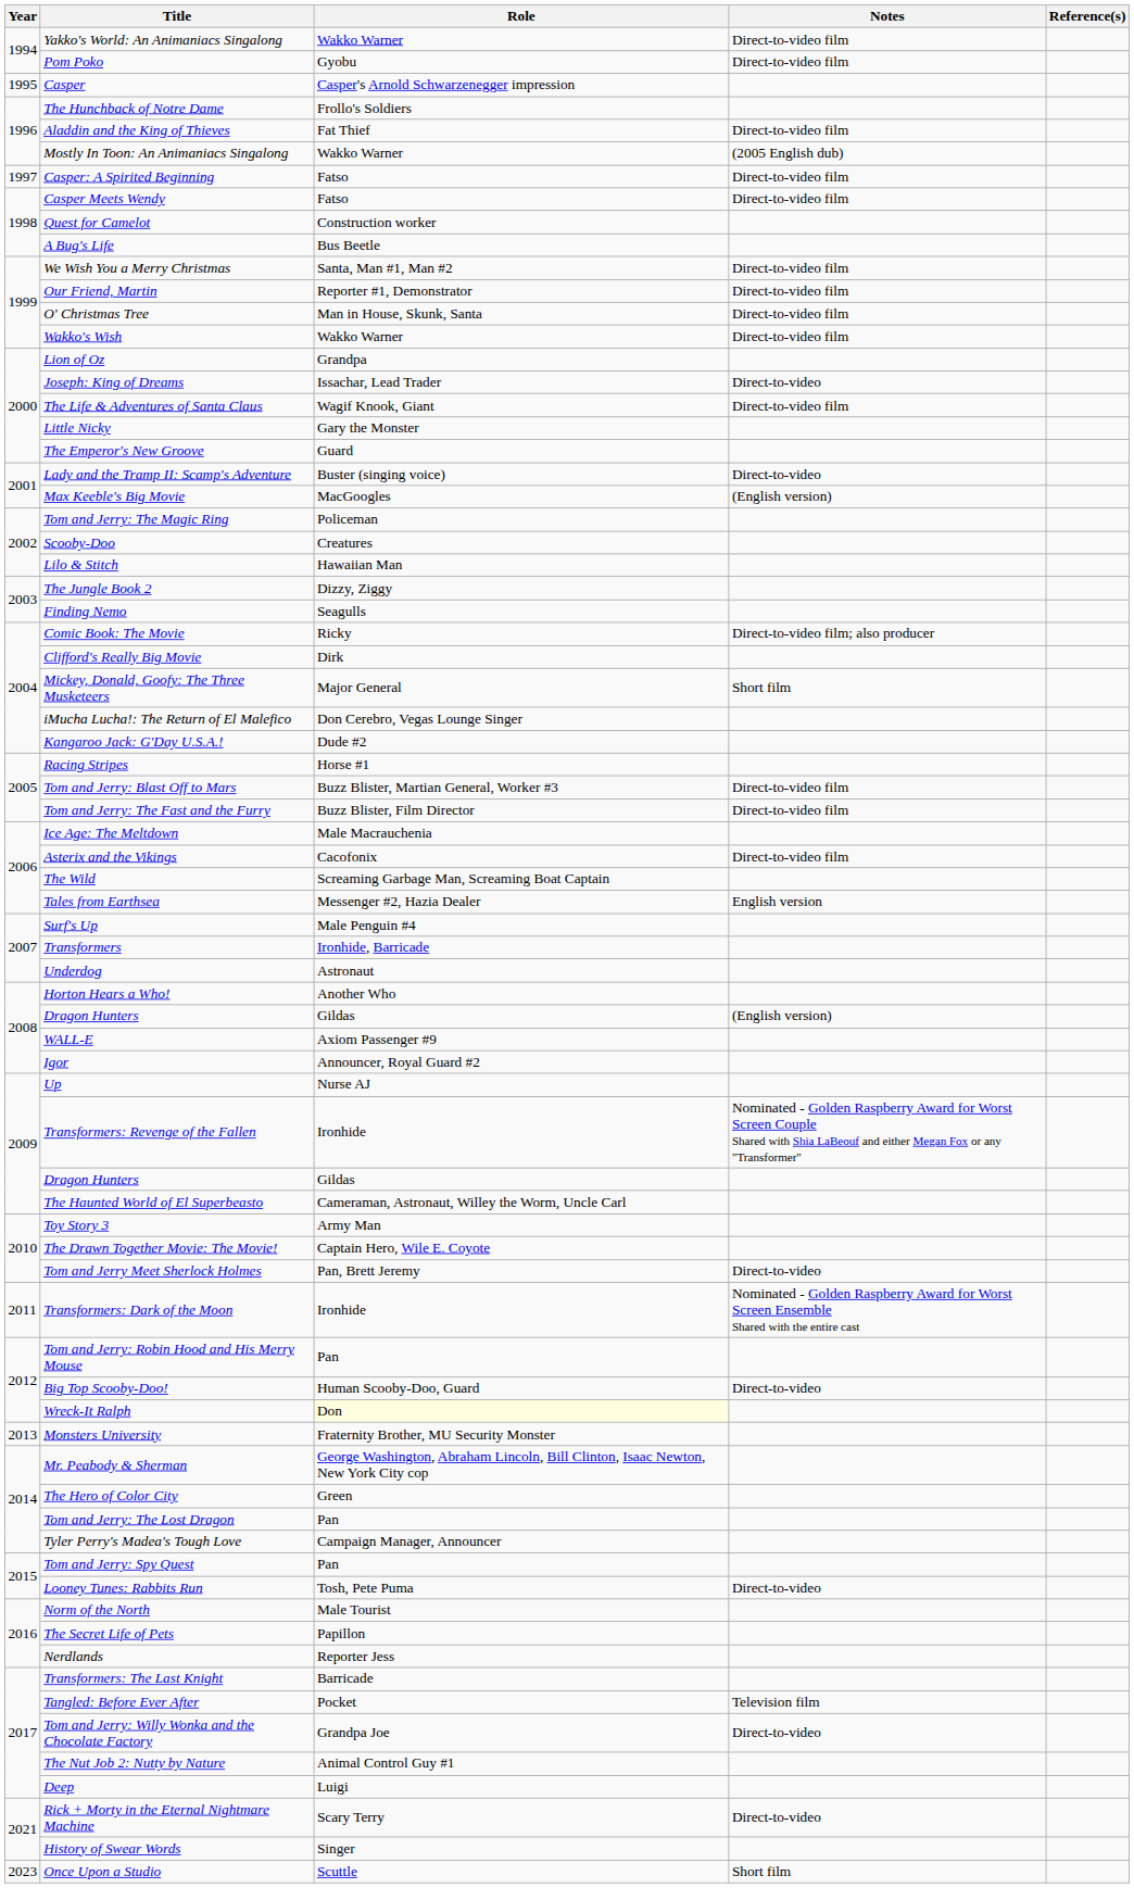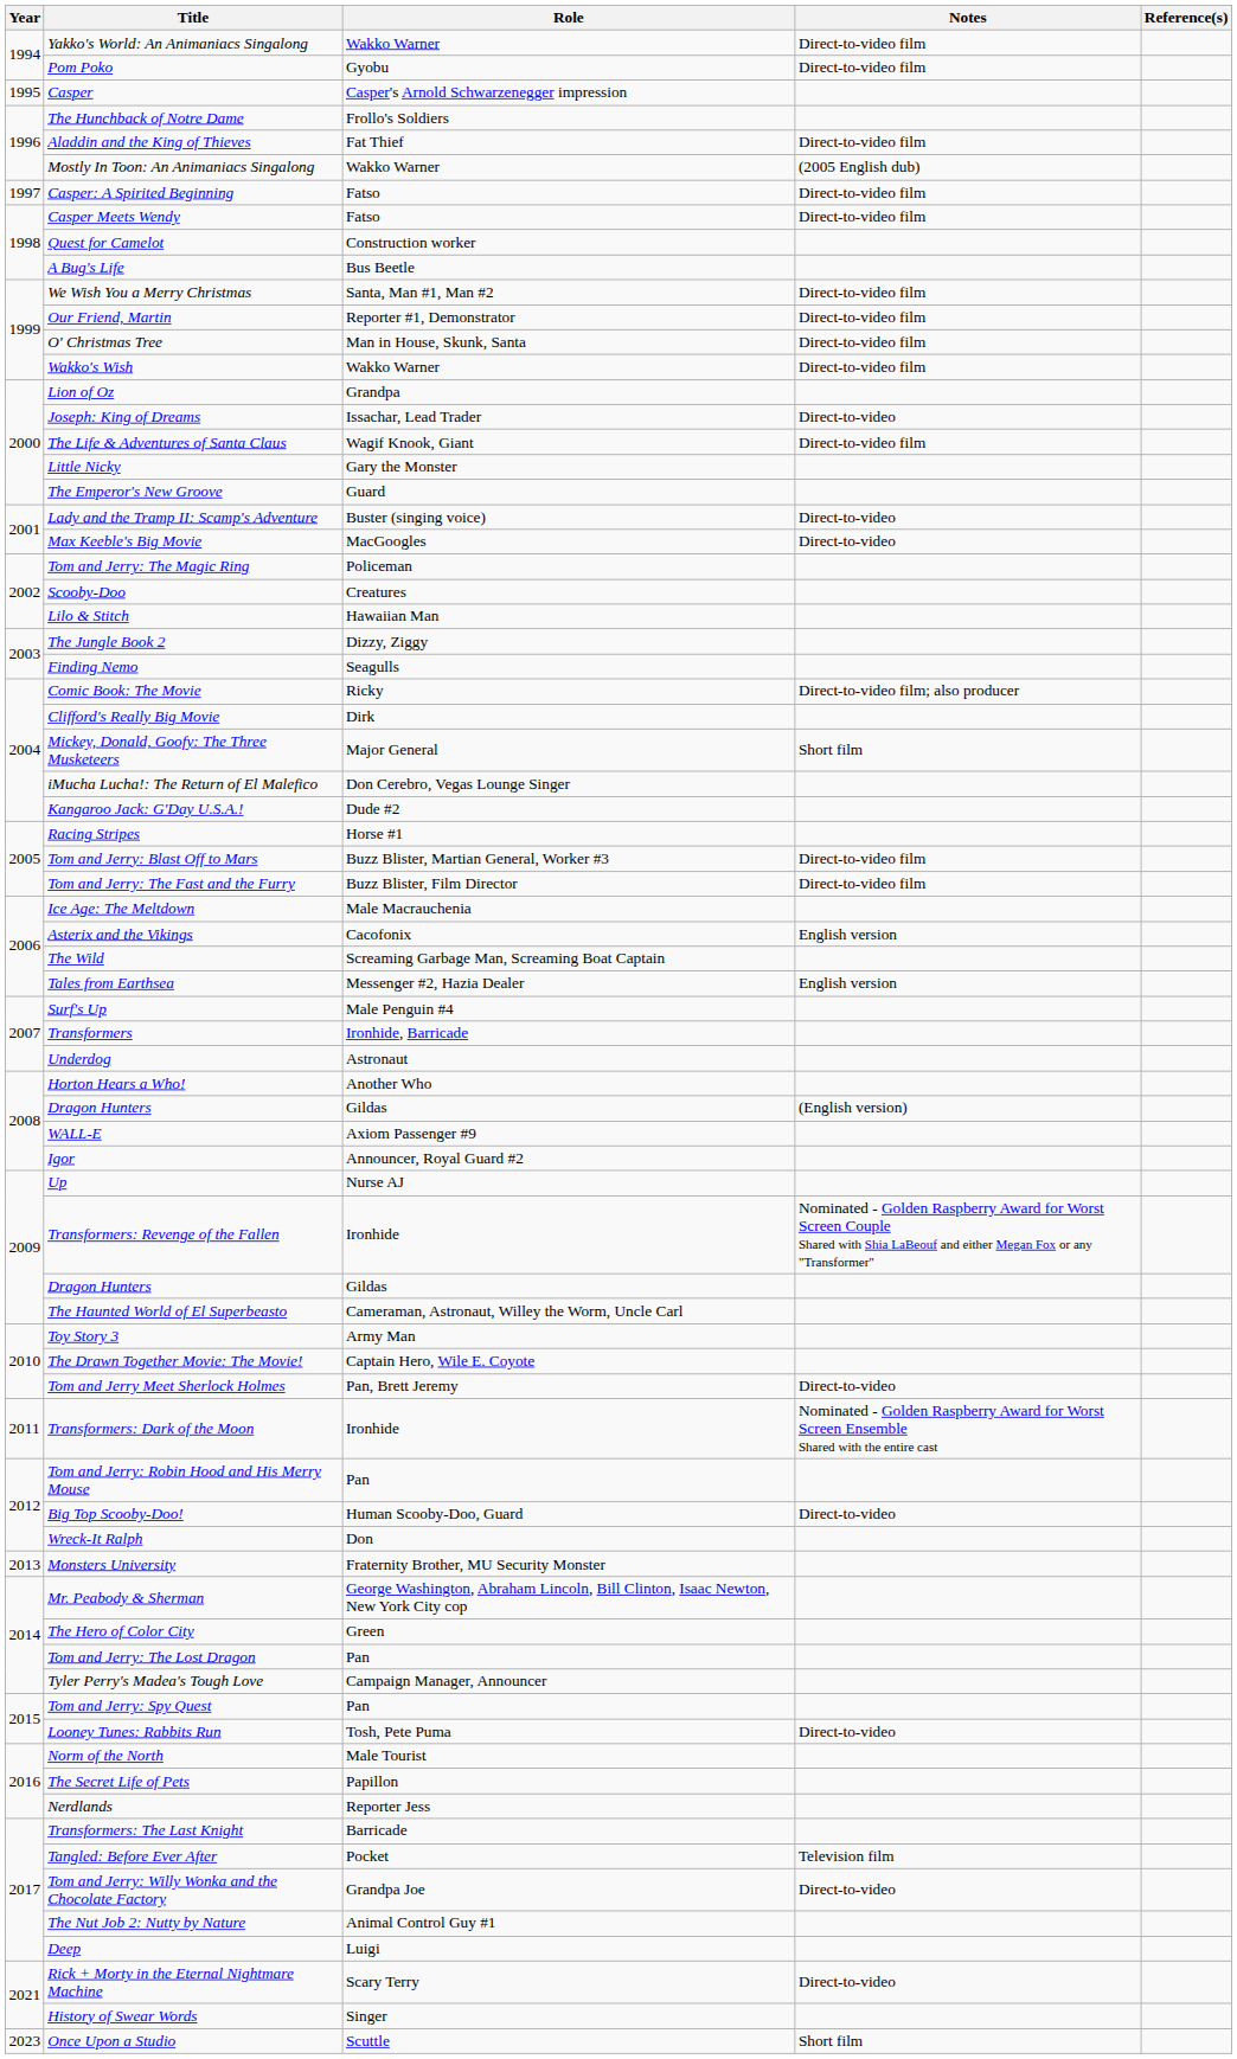Max Keeble's Big Movie | Notes: (English version) -> Direct-to-video
Asterix and the Vikings | Notes: Direct-to-video film -> English version
Wreck-It Ralph | Role: lightyellow background -> no background
